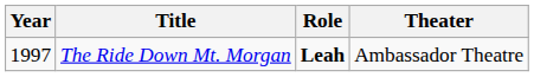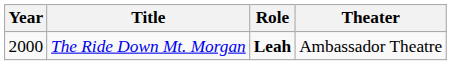The Ride Down Mt. Morgan | Year: 1997 -> 2000
